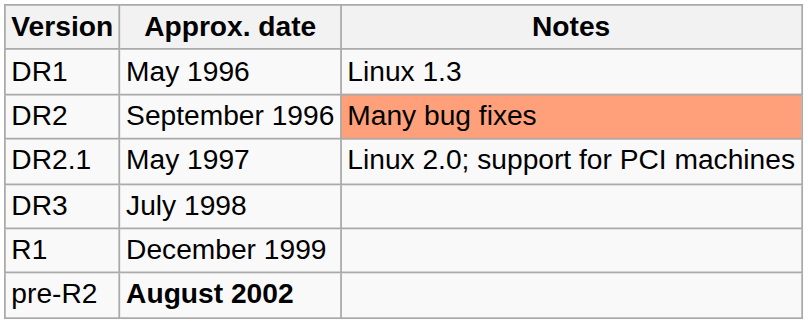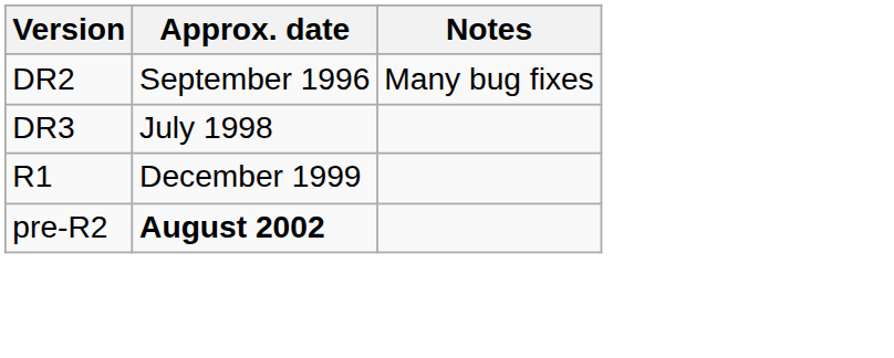- row: DR1 | May 1996 | Linux 1.3
DR2 | Notes: lightsalmon background -> no background
- row: DR2.1 | May 1997 | Linux 2.0; support for PCI machines
